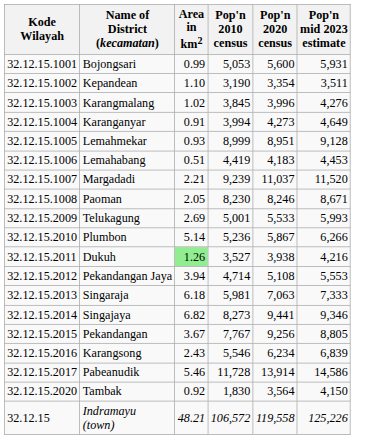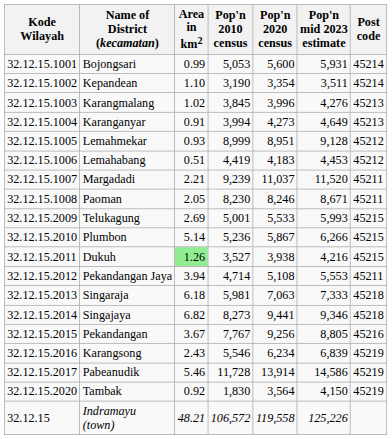+ column: Post code | 45214 | 45214 | 45213 | 45213 | 45212 | 45212 | 45211 | 45211 | 45215 | 45215 | 45215 | 45211 | 45218 | 45218 | 45216 | 45219 | 45219 | 45219
